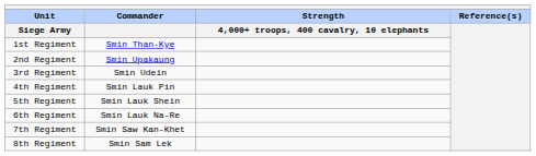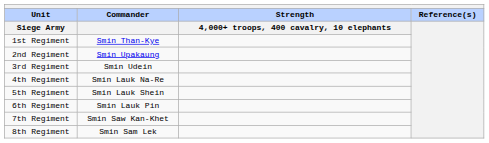4th Regiment | Commander: Smin Lauk Pin -> Smin Lauk Na-Re
6th Regiment | Commander: Smin Lauk Na-Re -> Smin Lauk Pin
